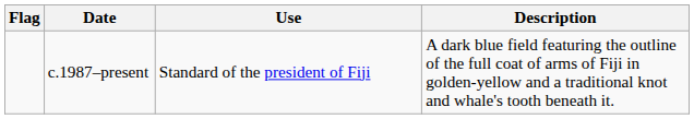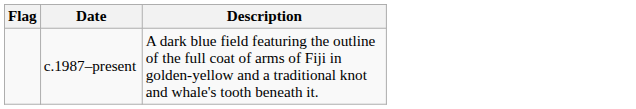- column: Use | Standard of the president of Fiji
